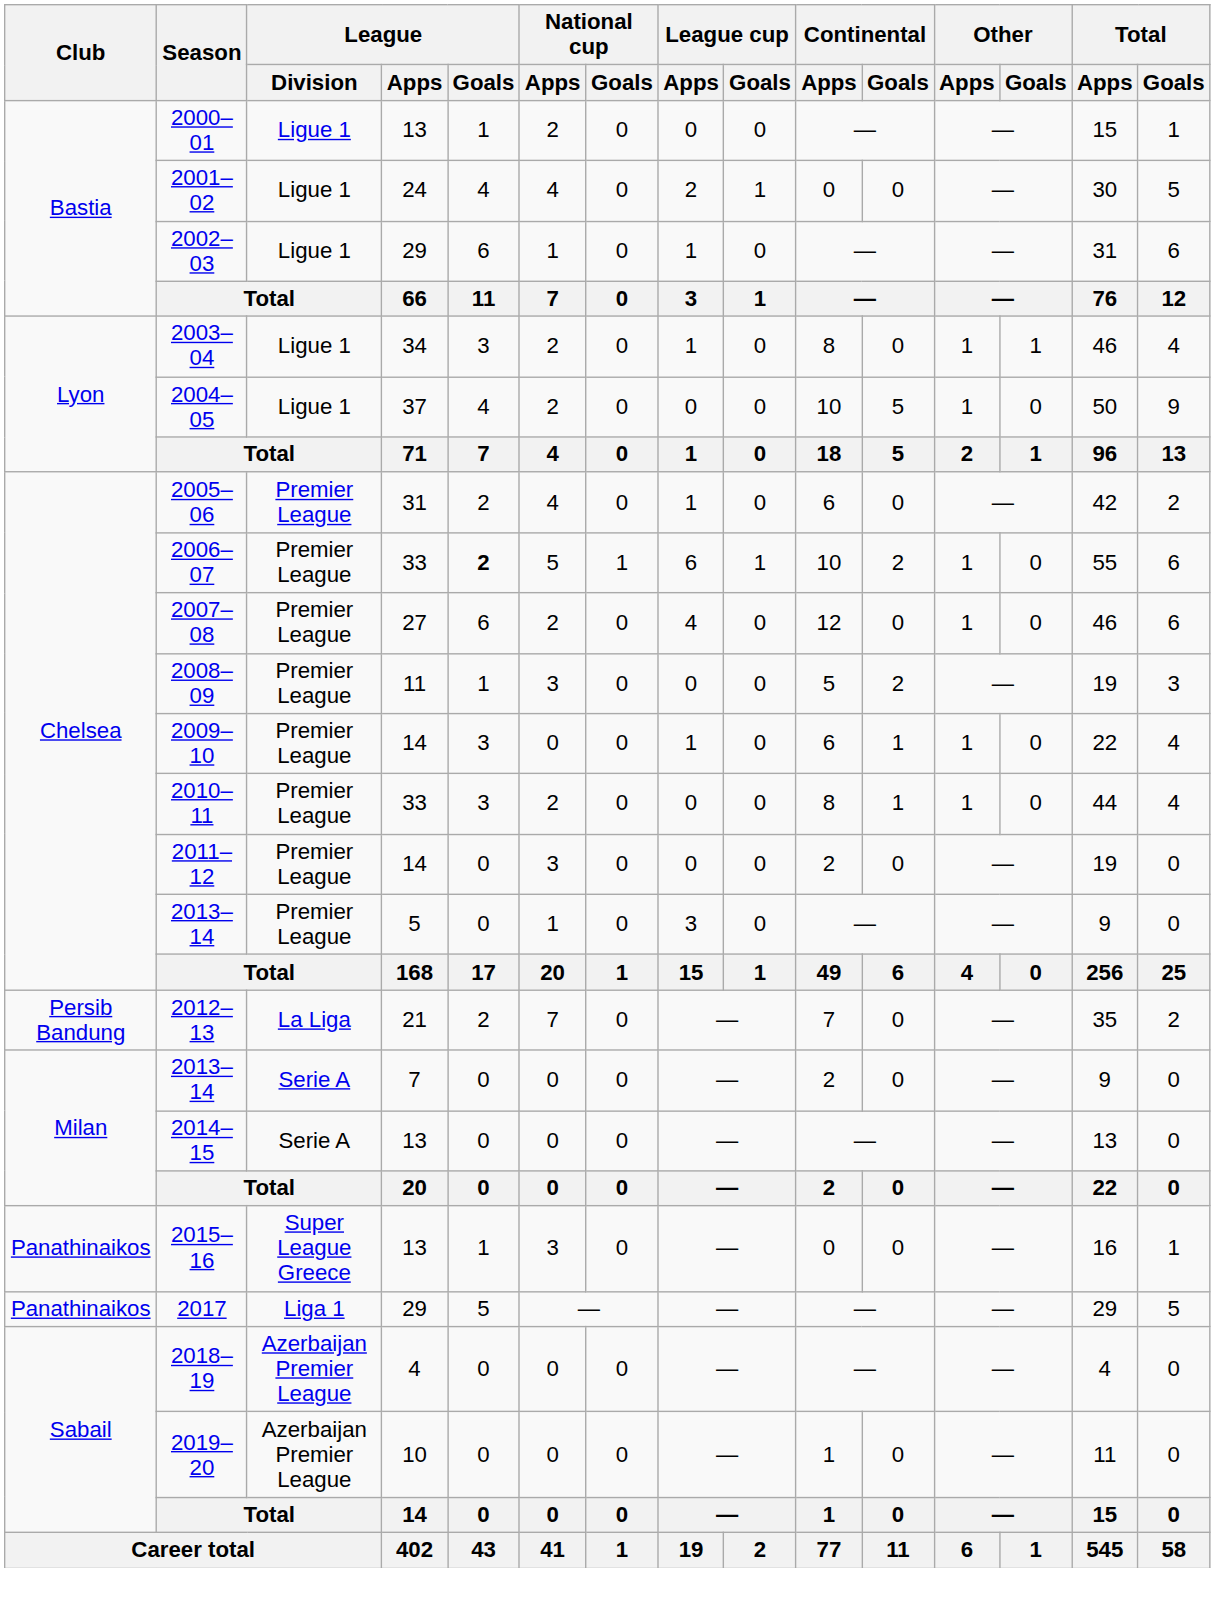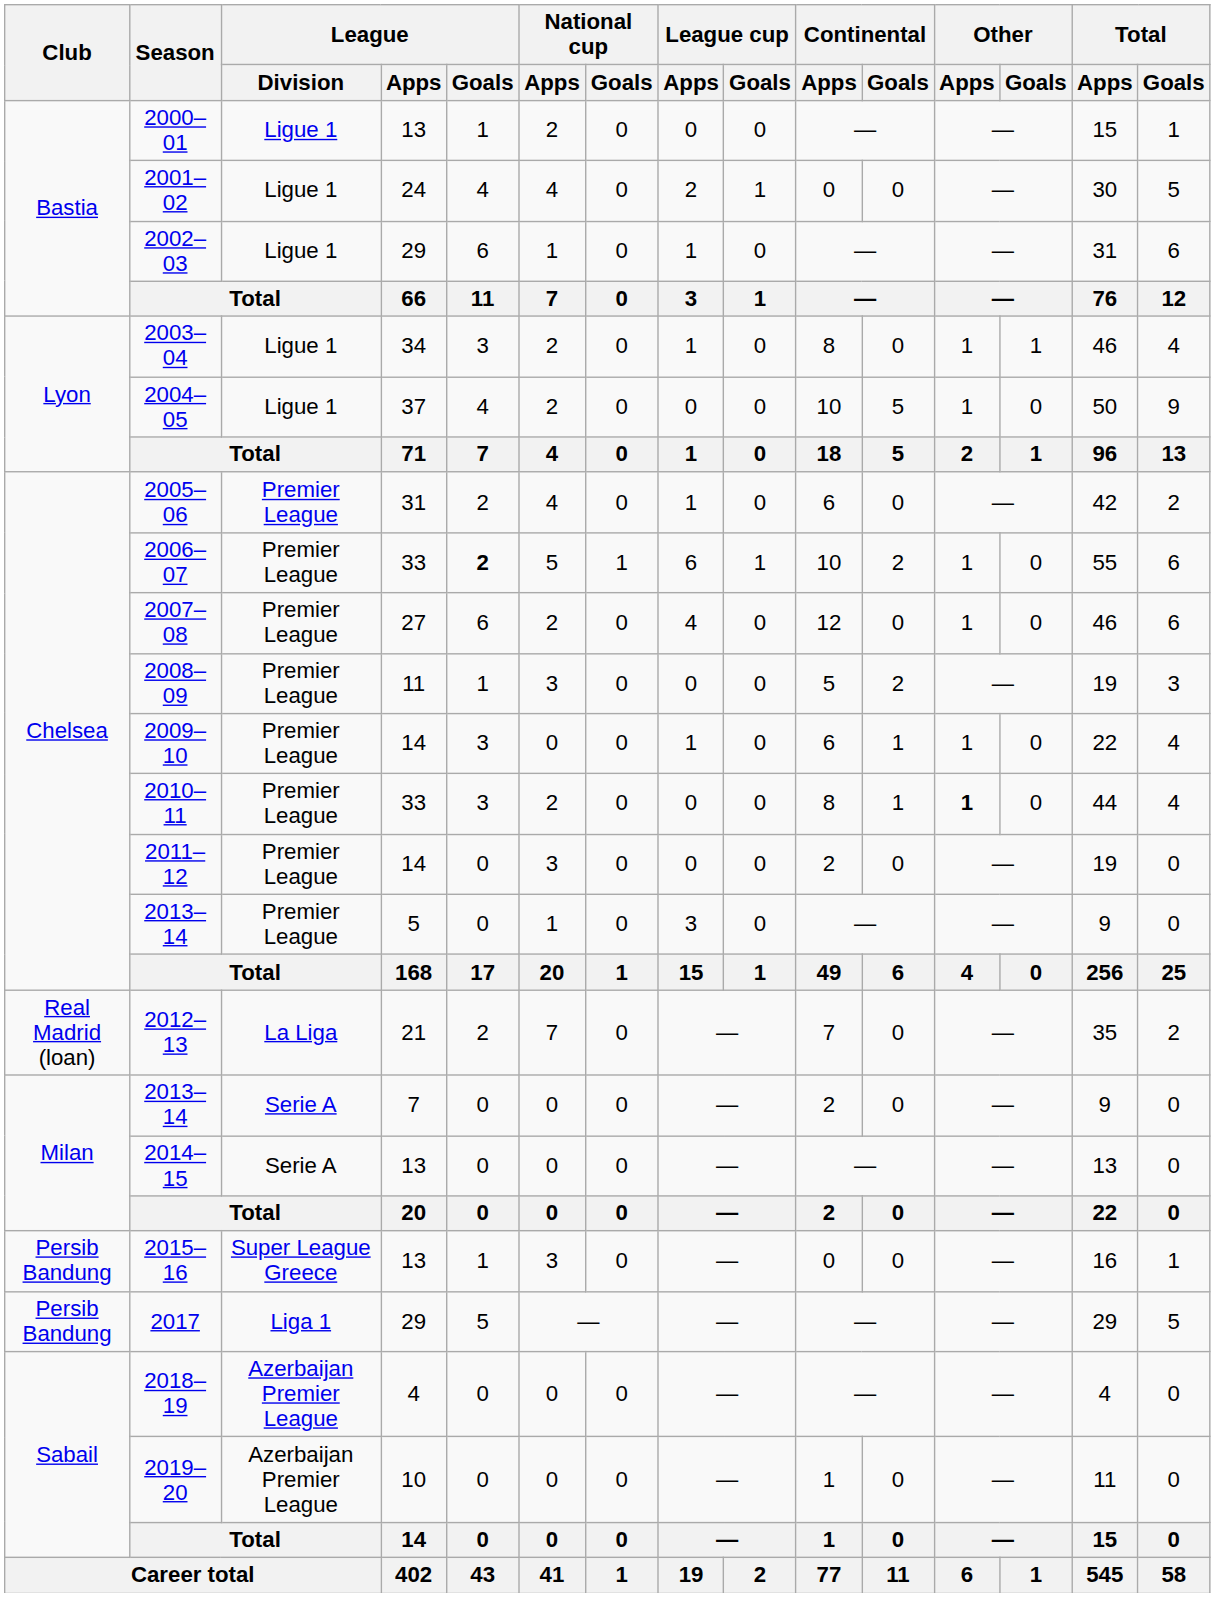2010–11 | Other / Apps: normal -> bold
2012–13 | Club: Persib Bandung -> Real Madrid (loan)
2015–16 | Club: Panathinaikos -> Persib Bandung
2017 | Club: Panathinaikos -> Persib Bandung
